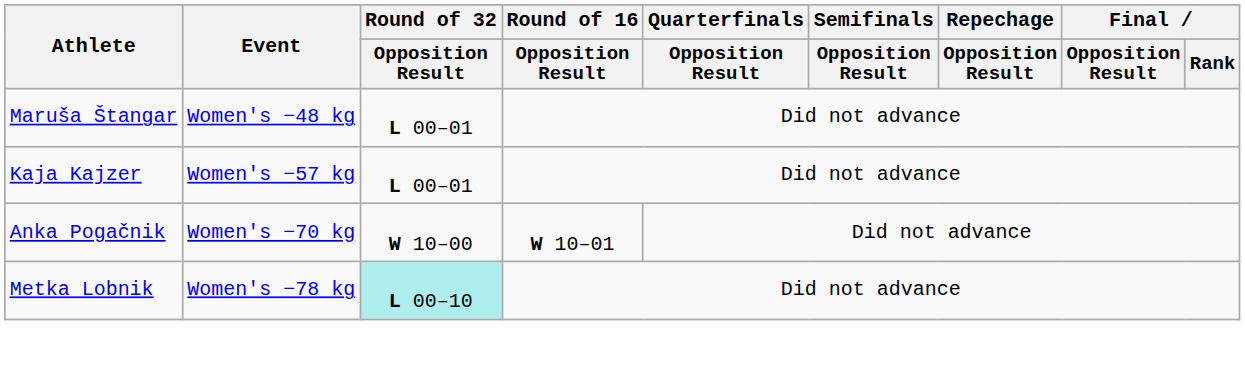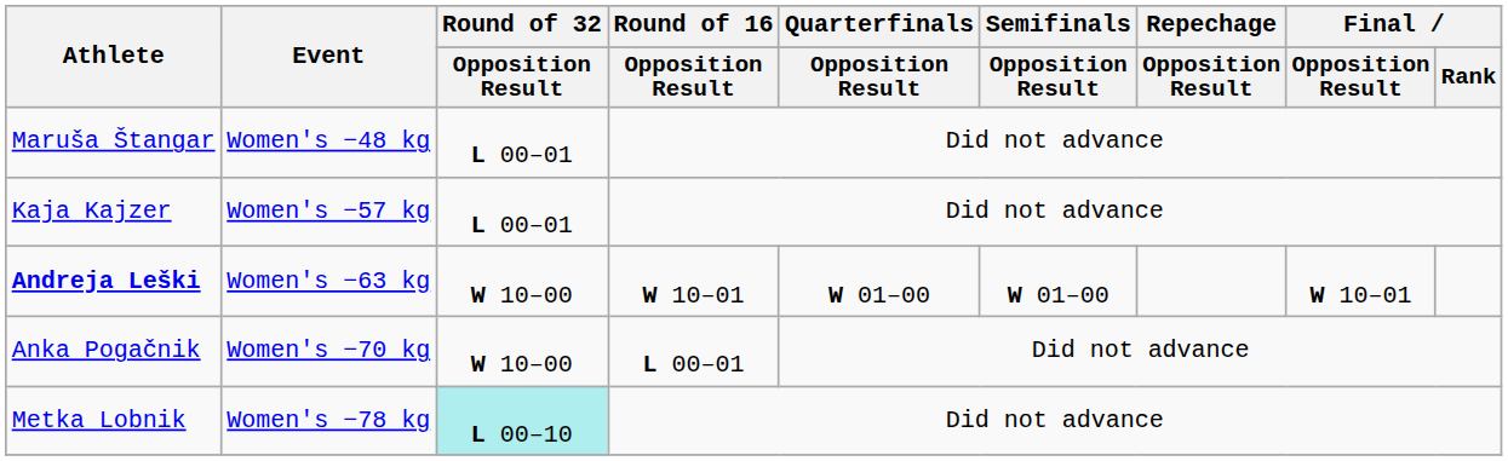+ row: Andreja Leški | Women's −63 kg | W 10–00 | W 10–01 | W 01–00 | W 01–00 | W 10–01
Anka Pogačnik | Round of 16 / Opposition Result: W 10–01 -> L 00–01
